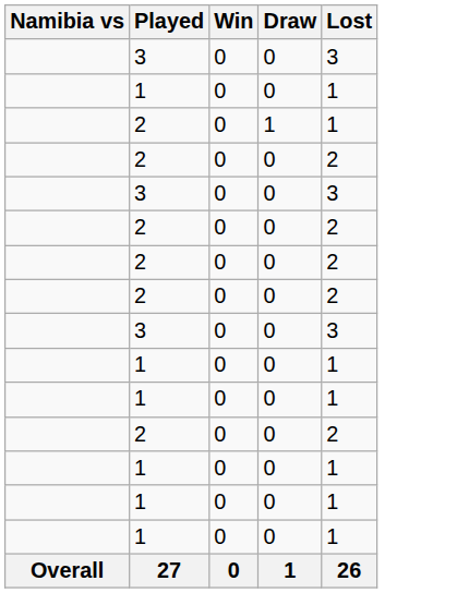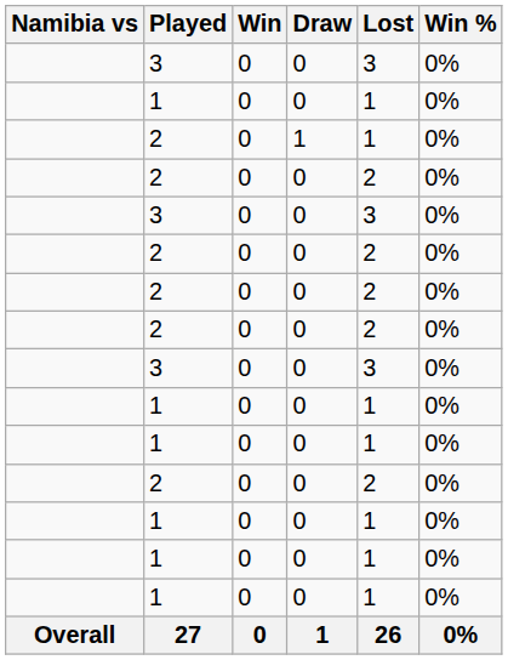+ column: Win % | 0% | 0% | 0% | 0% | 0% | 0% | 0% | 0% | 0% | 0% | 0% | 0% | 0% | 0% | 0% | 0%
